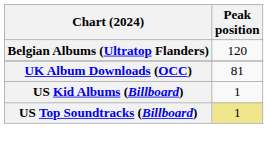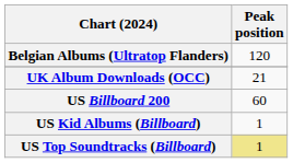UK Album Downloads (OCC) | Peak position: 81 -> 21
+ row: US Billboard 200 | 60
